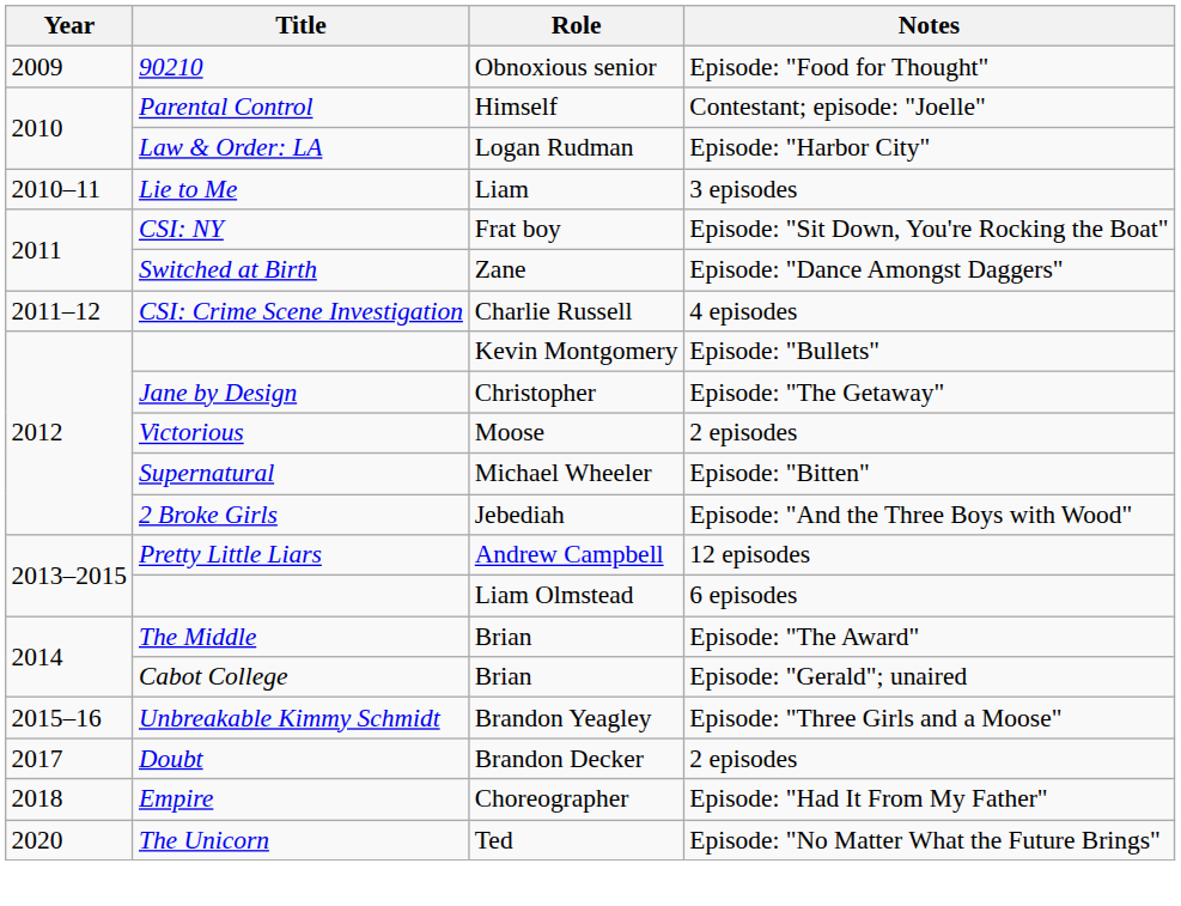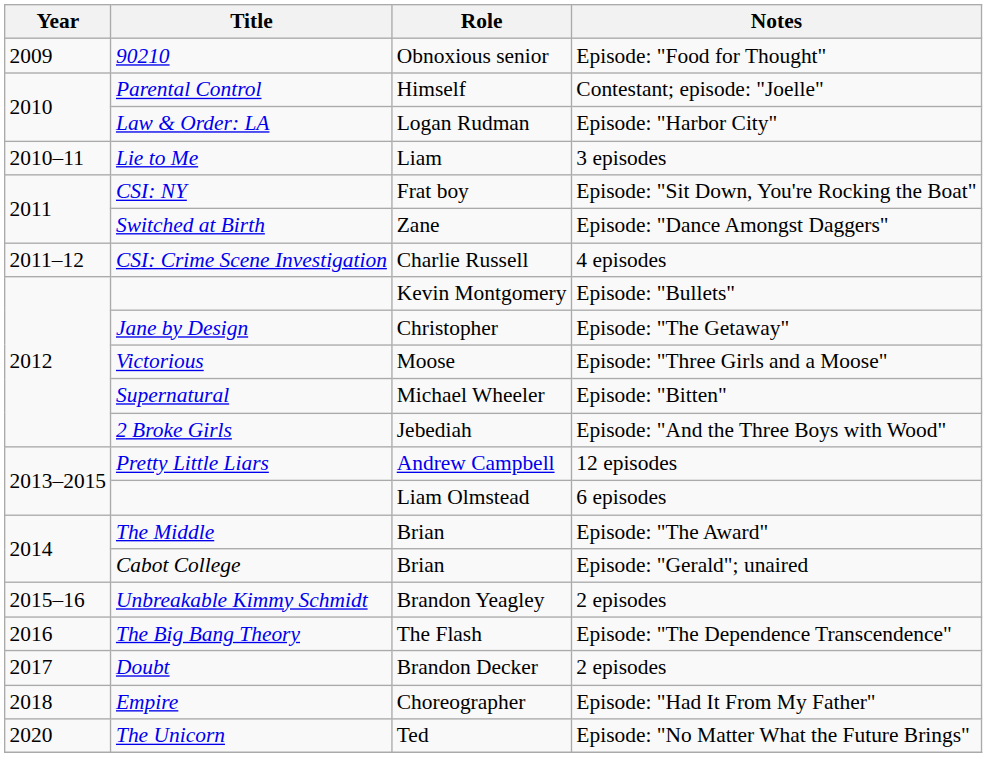Victorious | Notes: 2 episodes -> Episode: "Three Girls and a Moose"
Unbreakable Kimmy Schmidt | Notes: Episode: "Three Girls and a Moose" -> 2 episodes
+ row: 2016 | The Big Bang Theory | The Flash | Episode: "The Dependence Transcendence"
